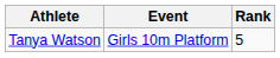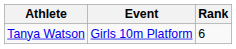Tanya Watson | Rank: 5 -> 6
